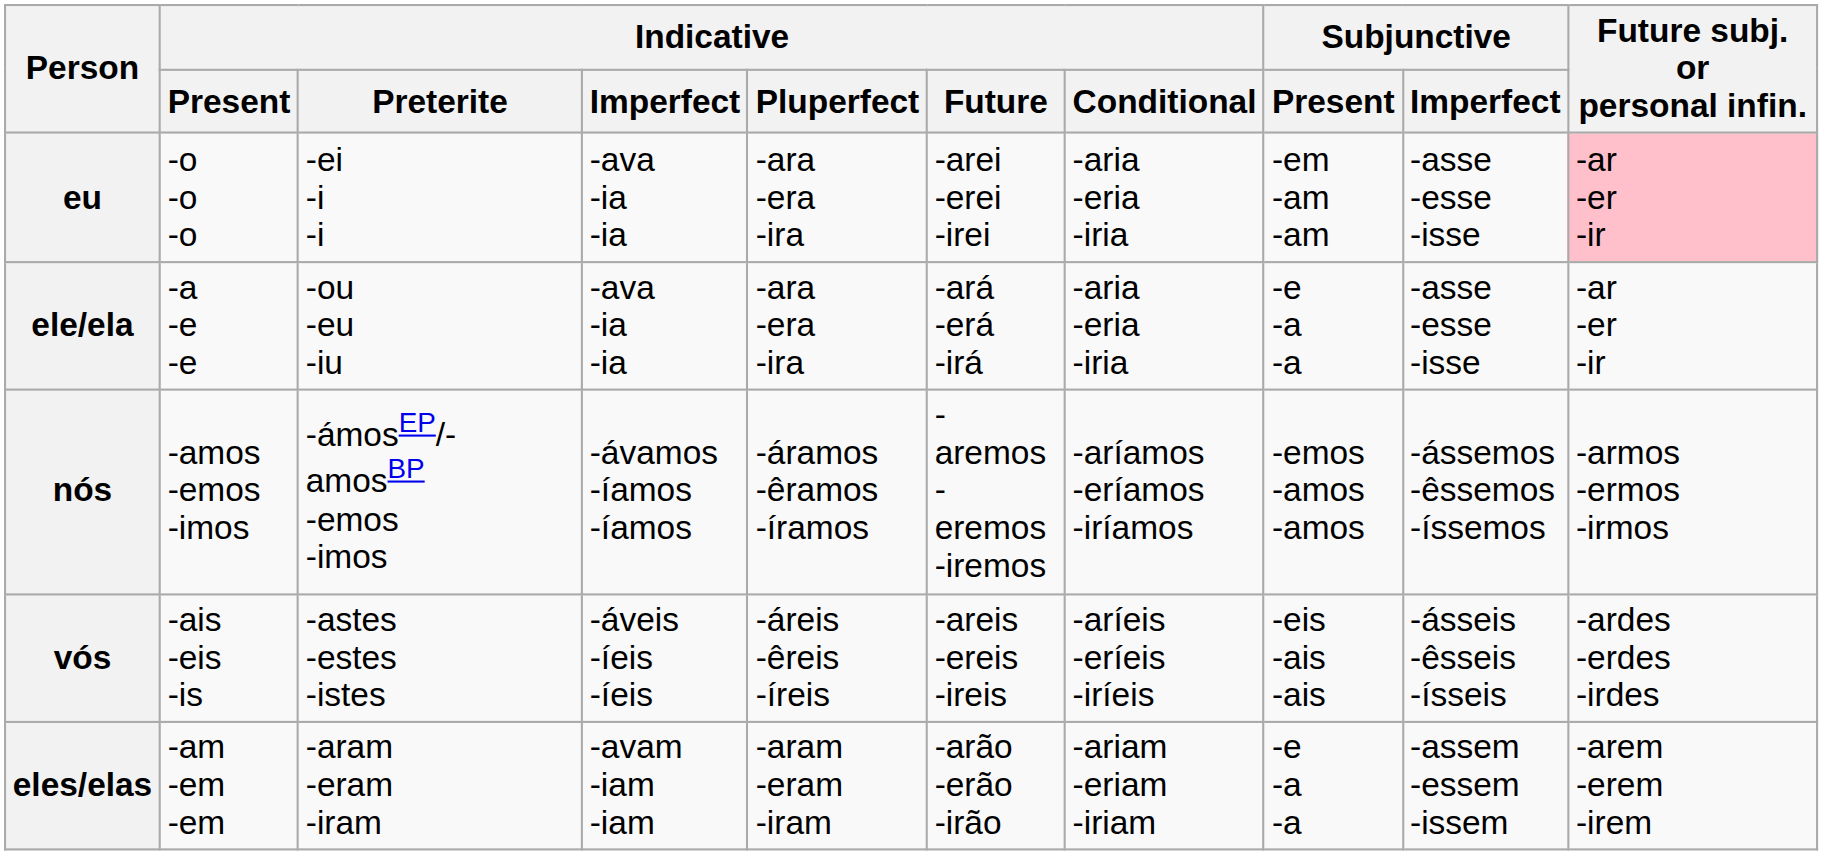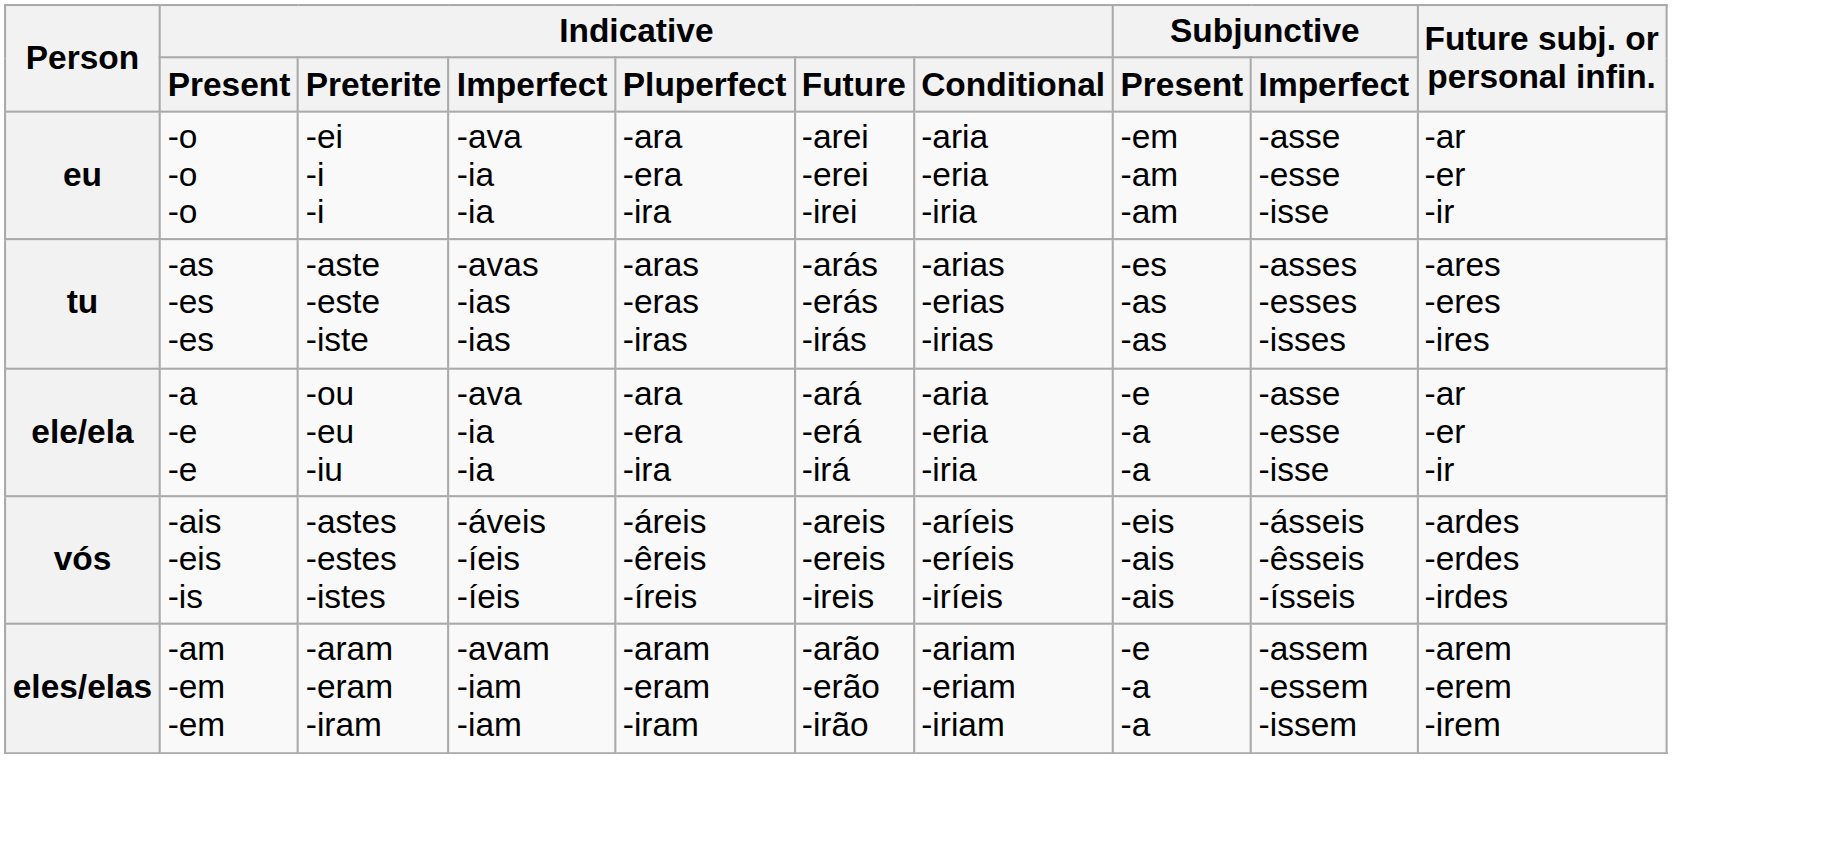eu | Future subj. or personal infin.: pink background -> no background
+ row: tu | -as -es -es | -aste -este -iste | -avas -ias -ias | -aras -eras -iras | -arás -erás -irás | -arias -erias -irias | -es -as -as | -asses -esses -isses | -ares -eres -ires
- row: nós | -amos -emos -imos | -ámosEP/-amosBP -emos -imos | -ávamos -íamos -íamos | -áramos -êramos -íramos | -aremos -eremos -iremos | -aríamos -eríamos -iríamos | -emos -amos -amos | -ássemos -êssemos -íssemos | -armos -ermos -irmos
